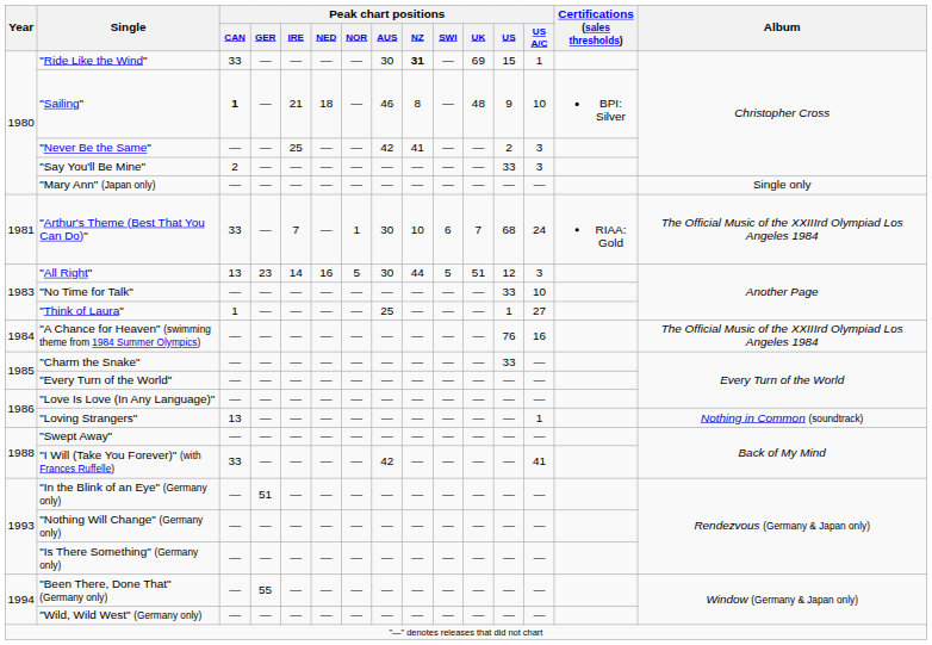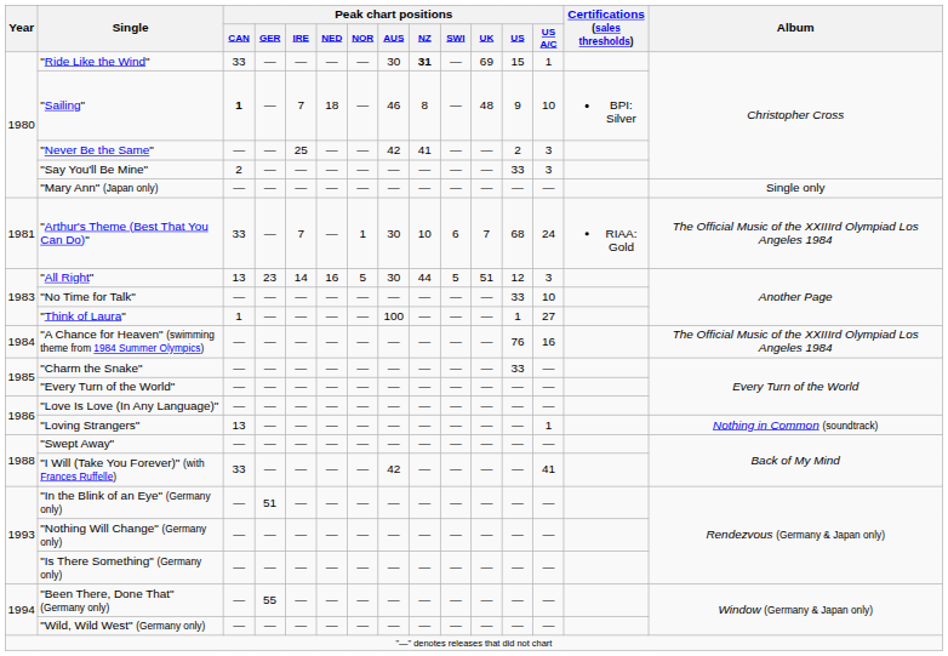"Sailing" | Peak chart positions / IRE: 21 -> 7
"Think of Laura" | Peak chart positions / AUS: 25 -> 100
